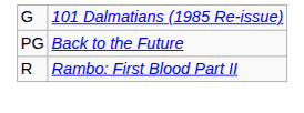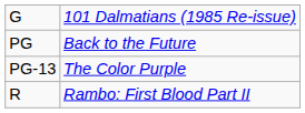+ row: PG-13 | The Color Purple
